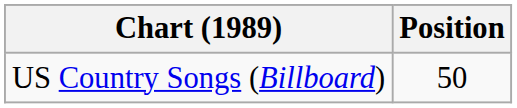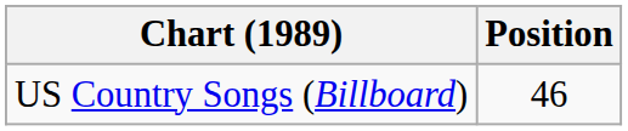US Country Songs (Billboard) | Position: 50 -> 46
